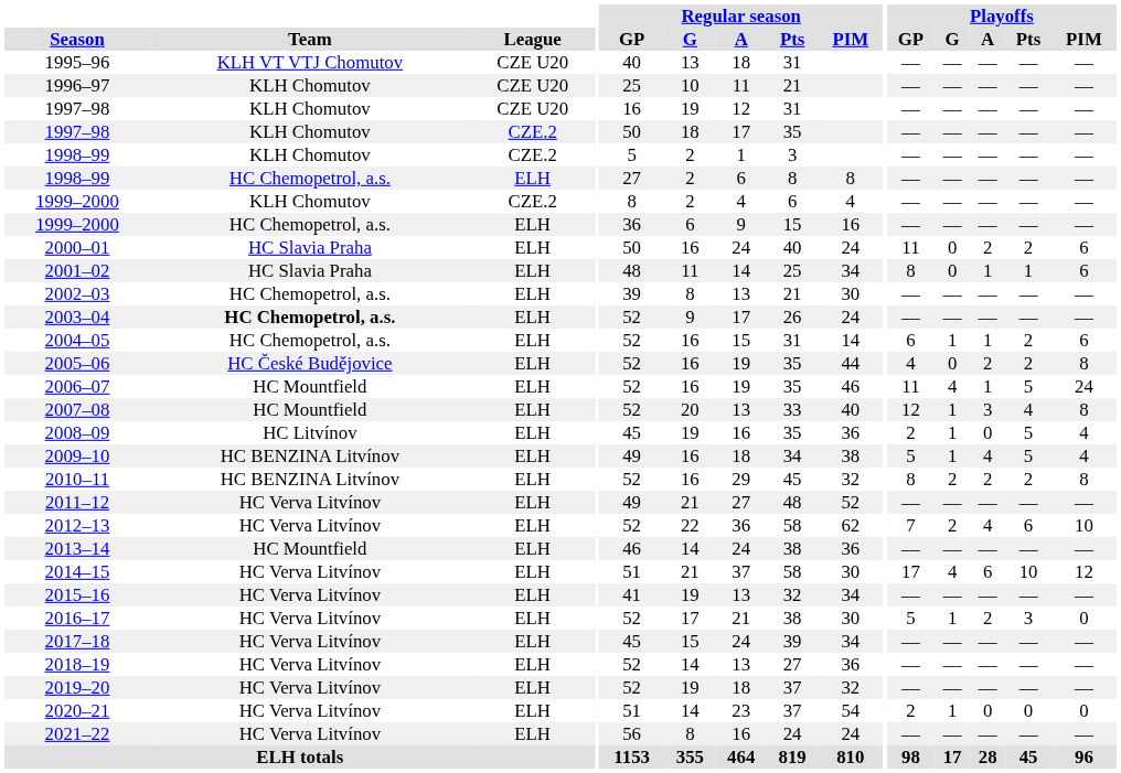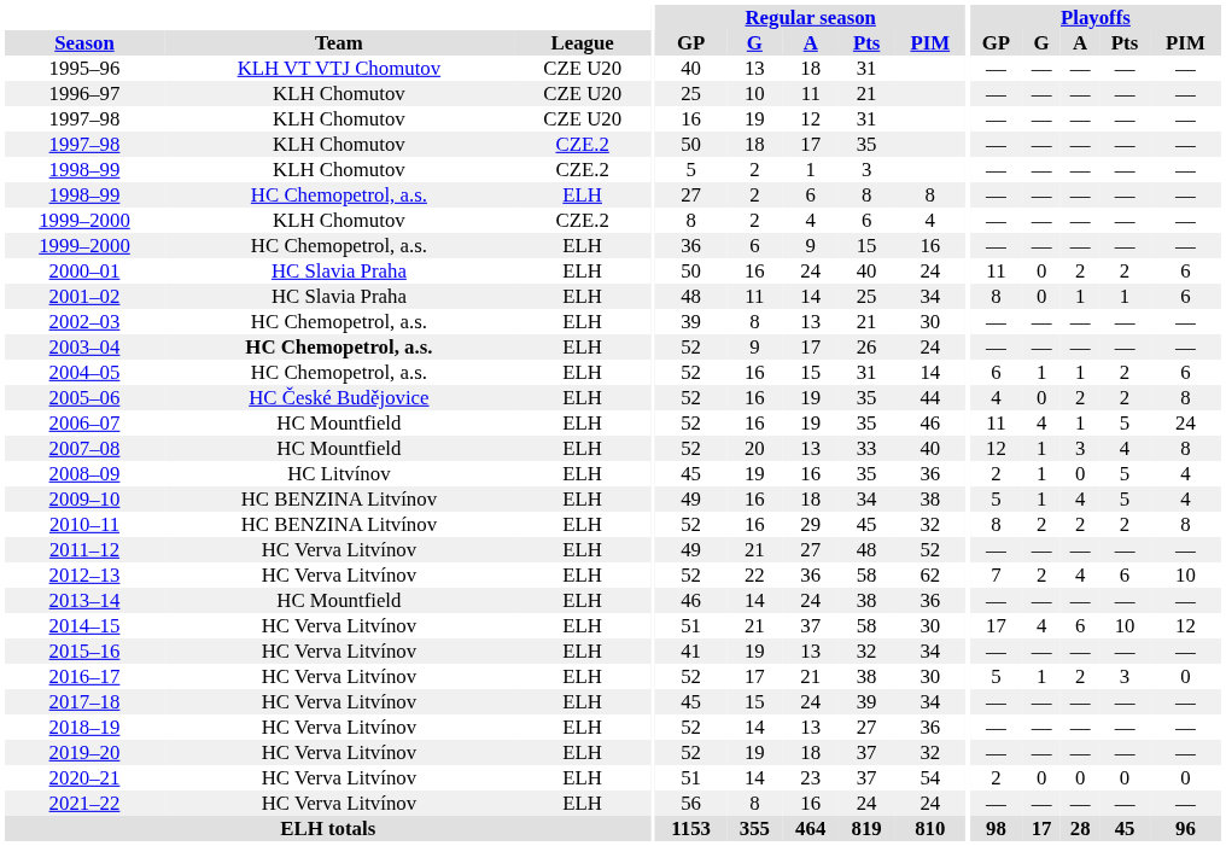2020–21 | Playoffs / G: 1 -> 0
